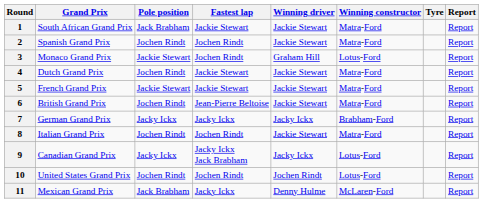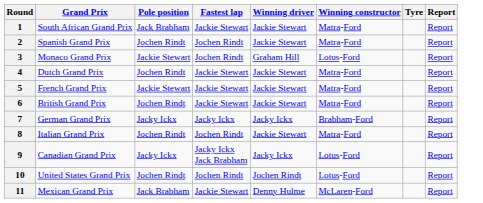6 | Fastest lap: Jean-Pierre Beltoise -> Jackie Stewart
11 | Fastest lap: Jacky Ickx -> Jackie Stewart
